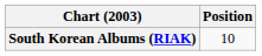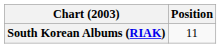South Korean Albums (RIAK) | Position: 10 -> 11
